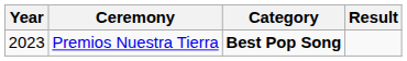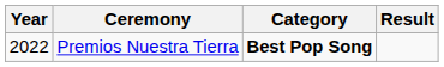Premios Nuestra Tierra | Year: 2023 -> 2022
